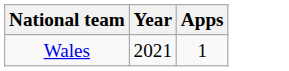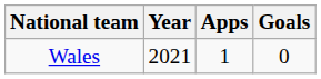+ column: Goals | 0
